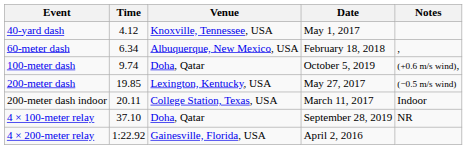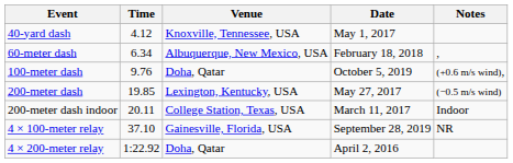100-meter dash | Time: 9.74 -> 9.76
4 × 100-meter relay | Venue: Doha, Qatar -> Gainesville, Florida, USA
4 × 200-meter relay | Venue: Gainesville, Florida, USA -> Doha, Qatar
